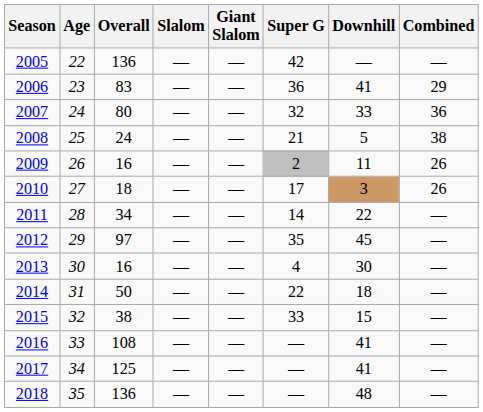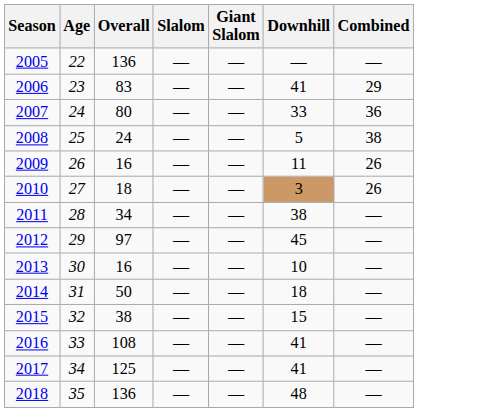- column: Super G | 42 | 36 | 32 | 21 | 2 | 17 | 14 | 35 | 4 | 22 | 33 | — | — | —
2011 | Downhill: 22 -> 38
2013 | Downhill: 30 -> 10
